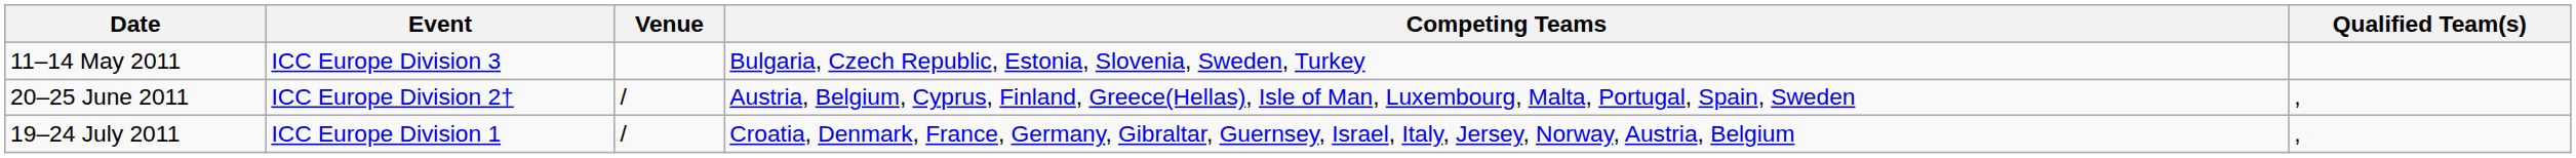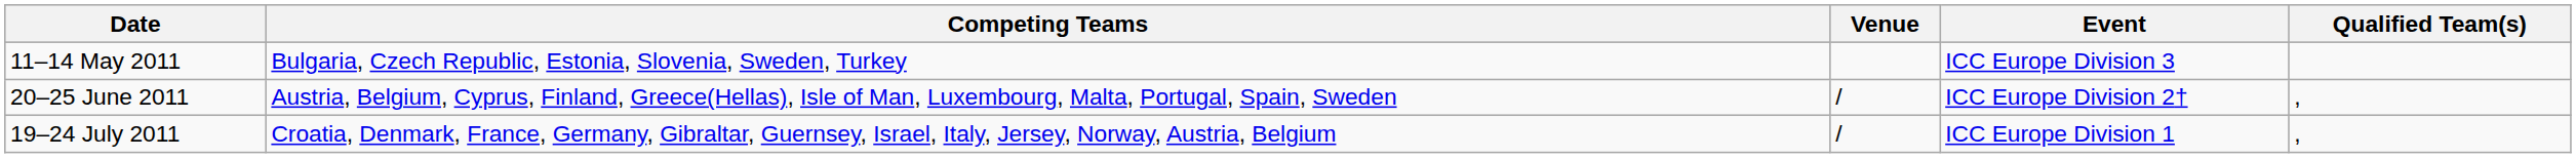columns swapped: Event <-> Competing Teams
